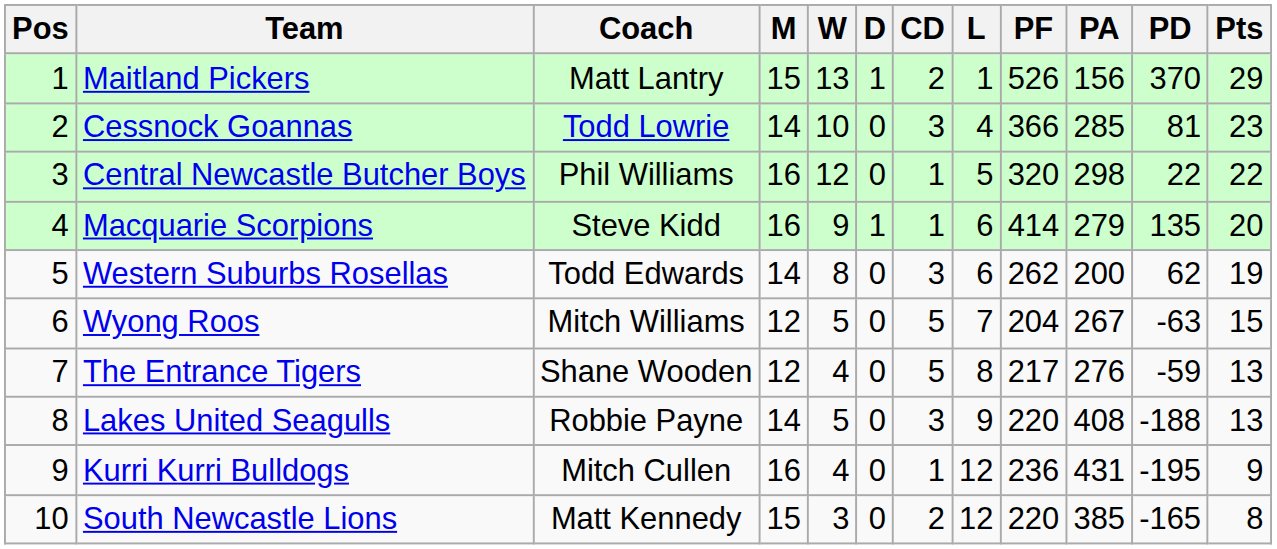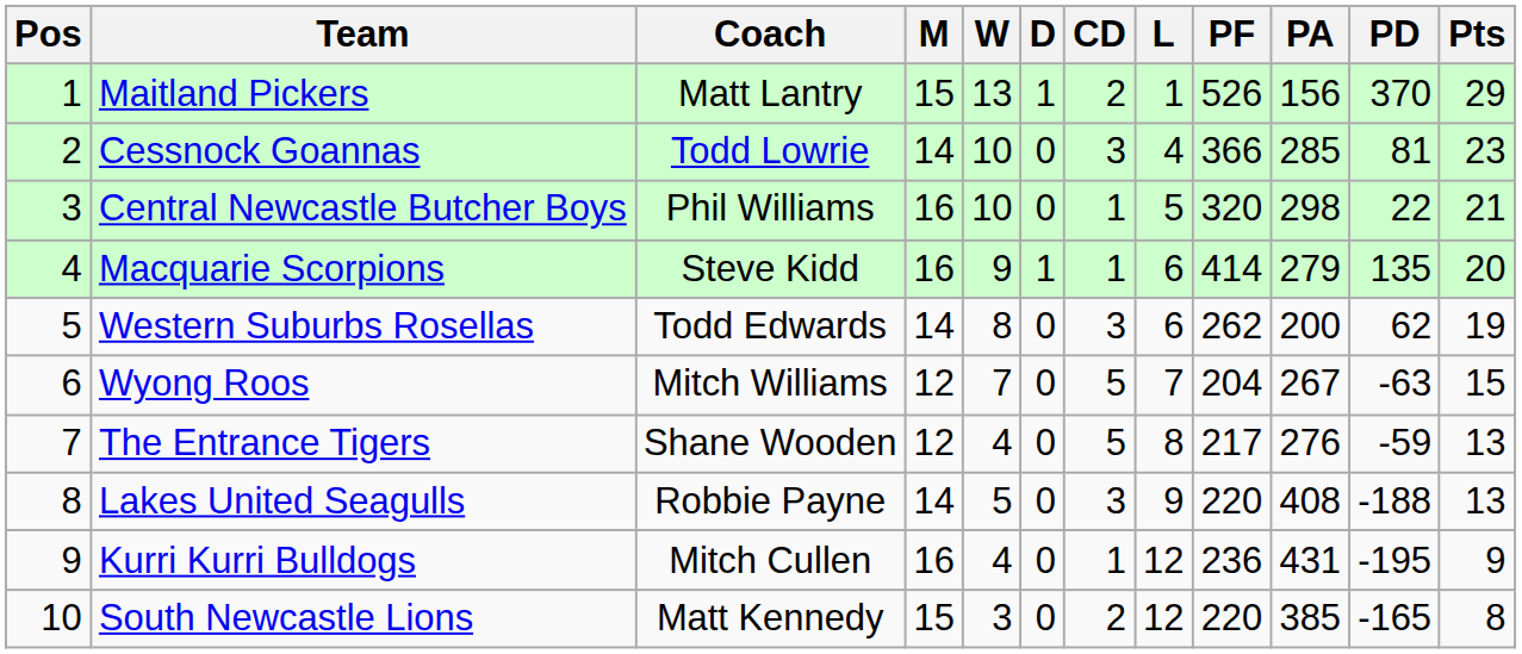Central Newcastle Butcher Boys | W: 12 -> 10
Central Newcastle Butcher Boys | Pts: 22 -> 21
Wyong Roos | W: 5 -> 7
